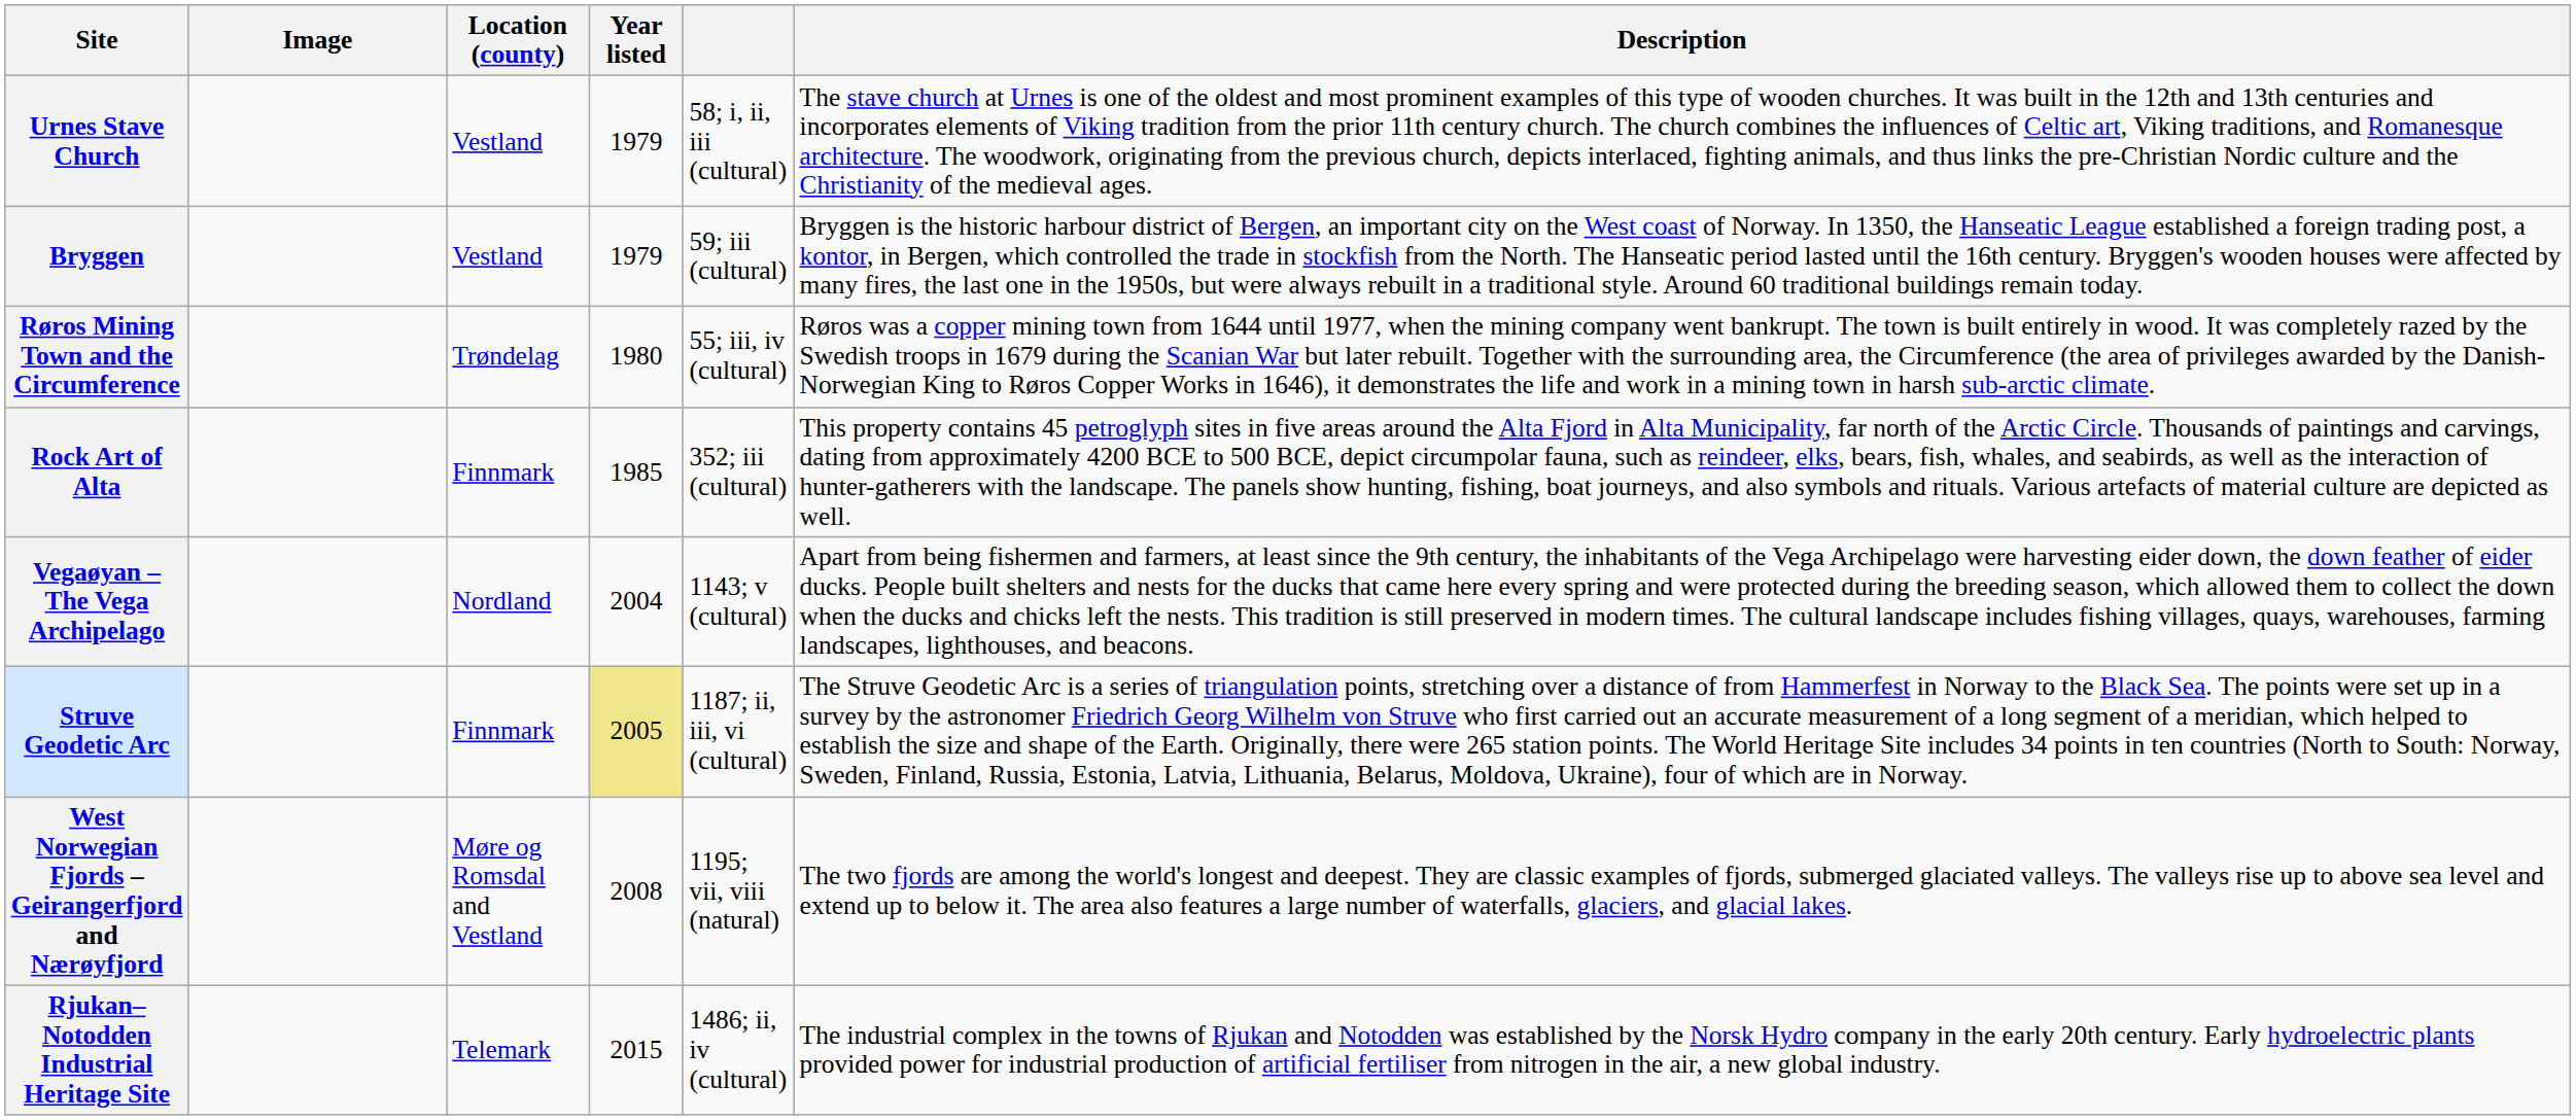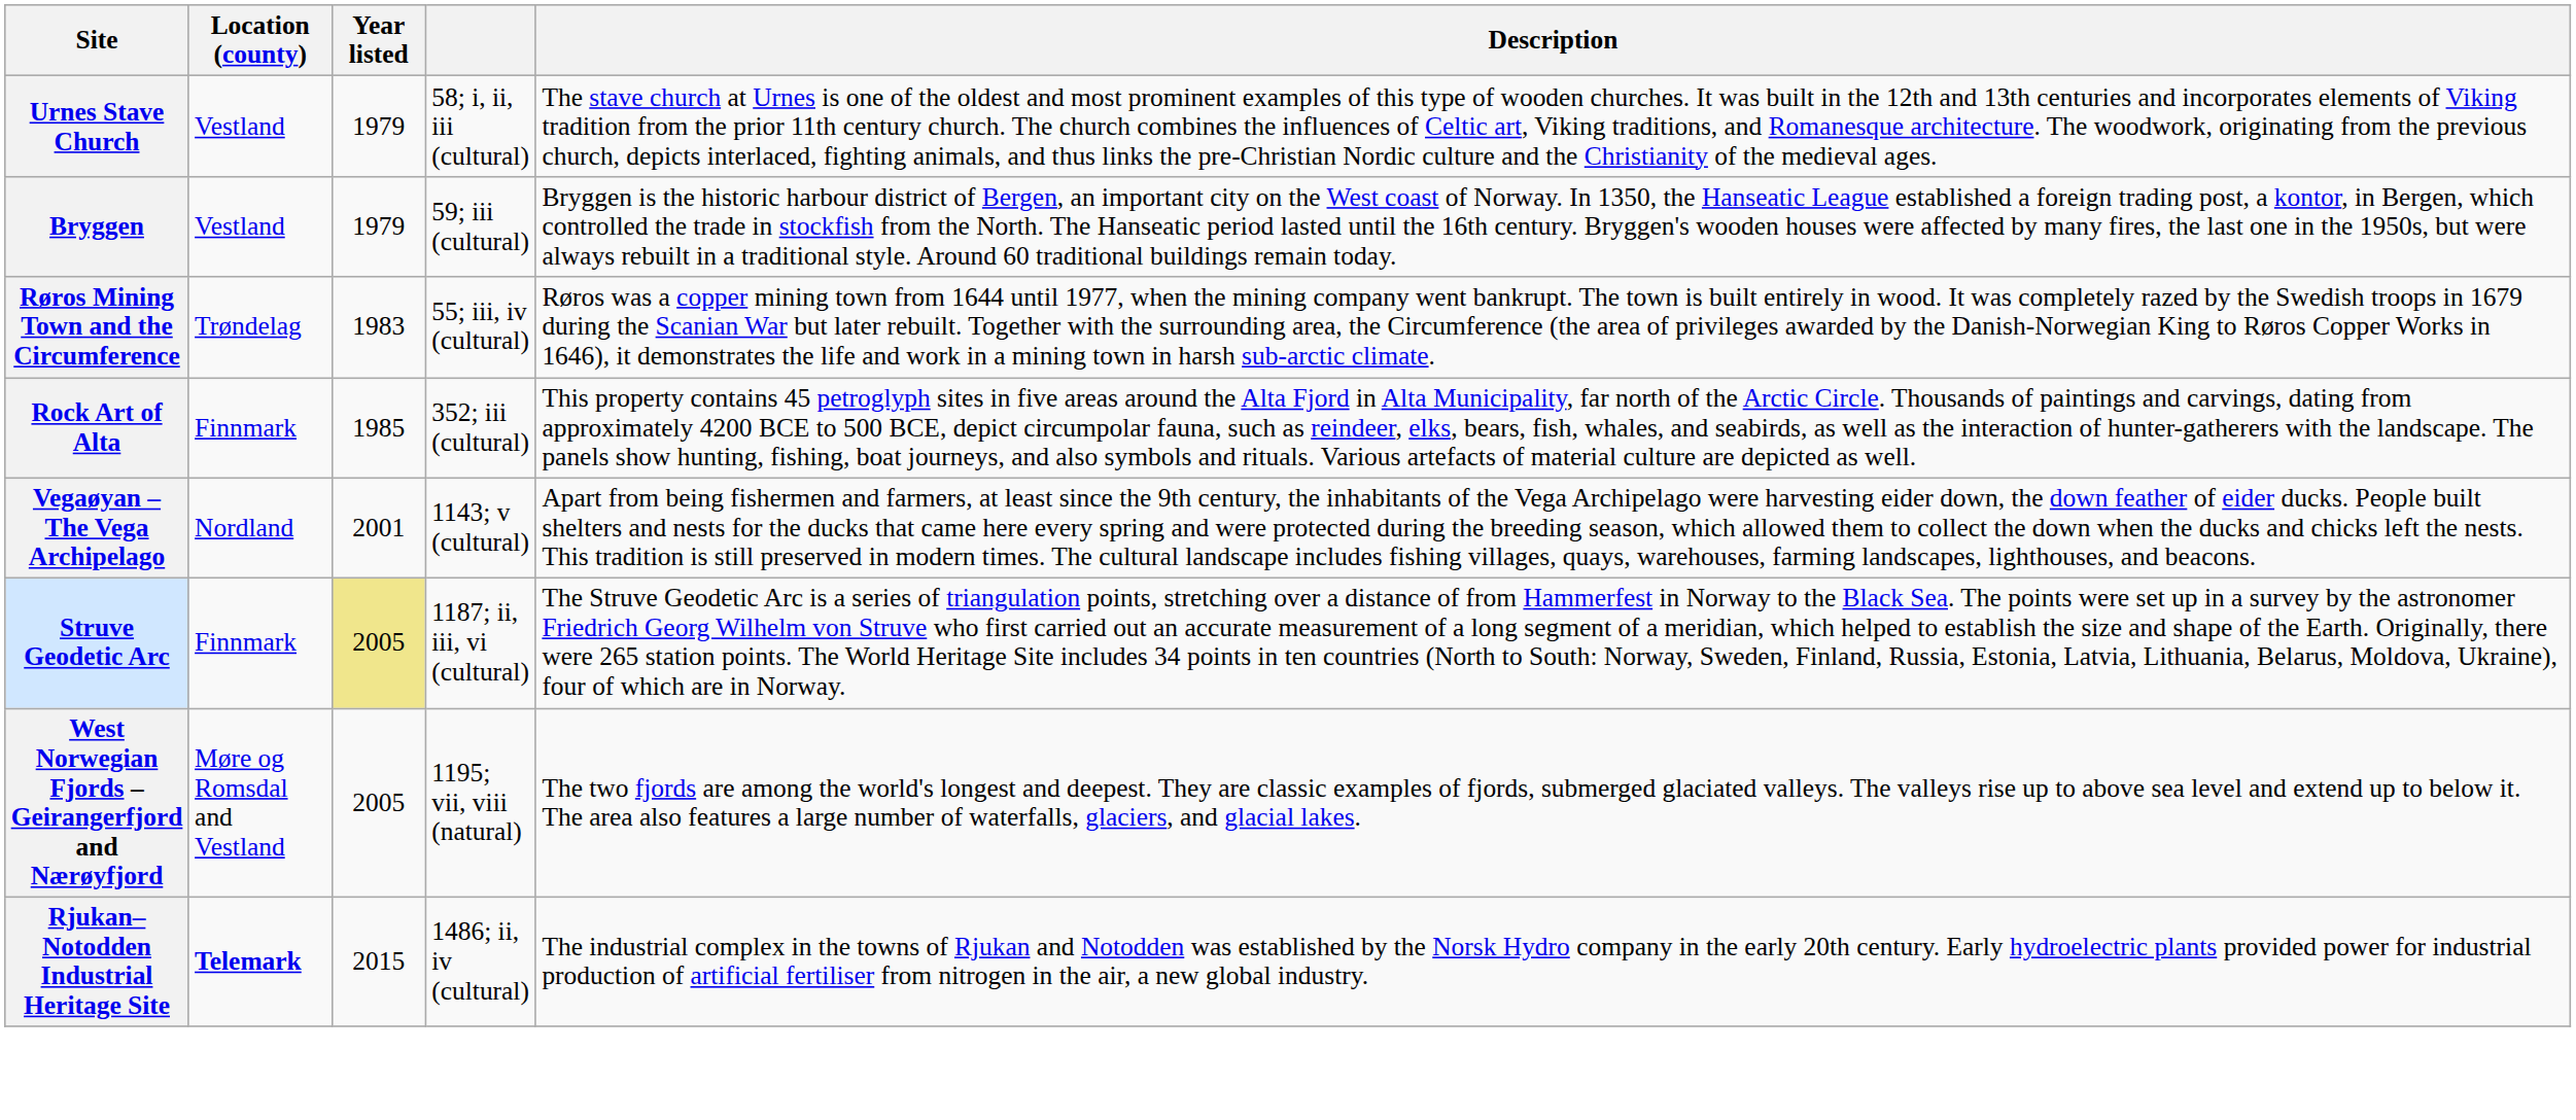- column: Image
Røros Mining Town and the Circumference | Year listed: 1980 -> 1983
Vegaøyan – The Vega Archipelago | Year listed: 2004 -> 2001
West Norwegian Fjords – Geirangerfjord and Nærøyfjord | Year listed: 2008 -> 2005
Rjukan–Notodden Industrial Heritage Site | Location (county): normal -> bold
